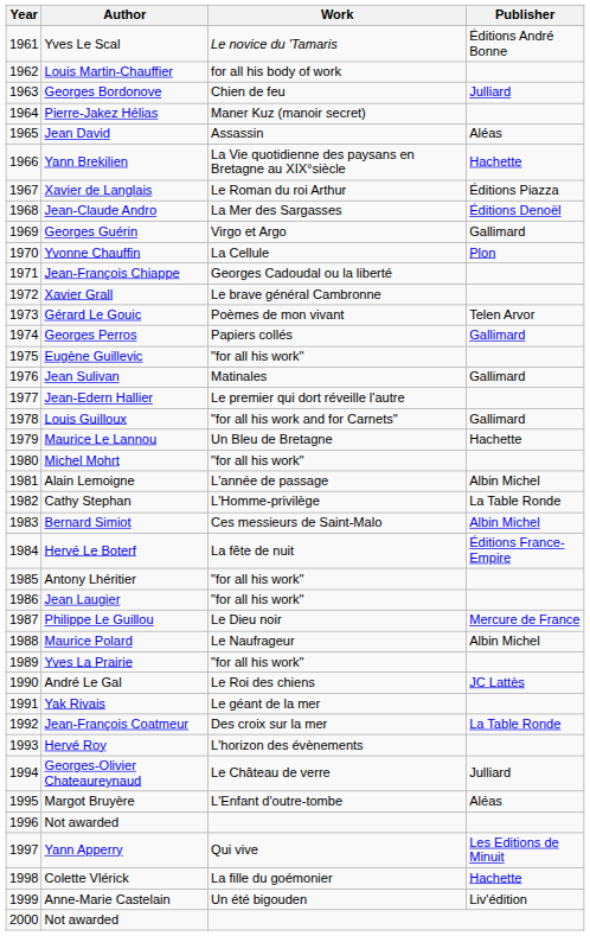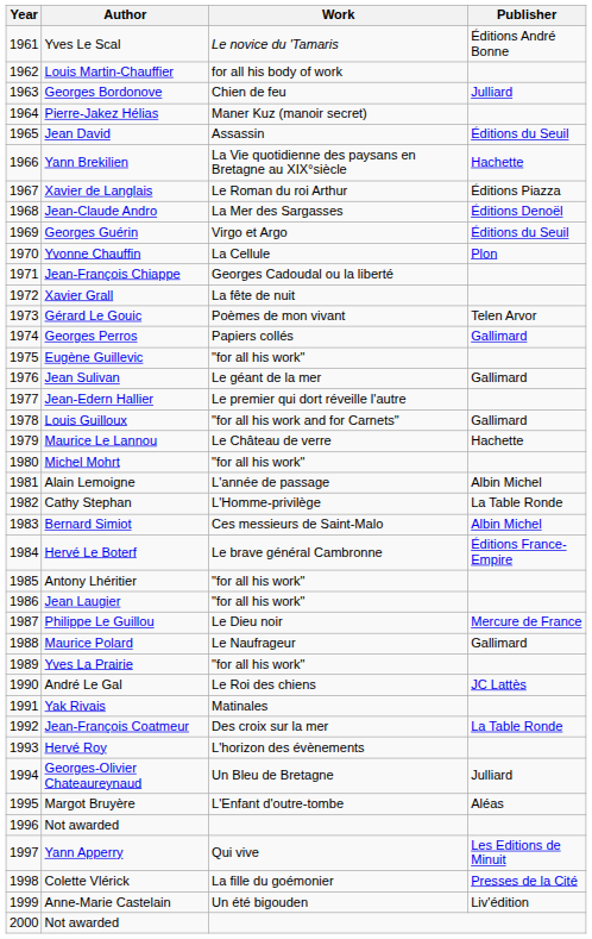Jean David | Publisher: Aléas -> Éditions du Seuil
Georges Guérin | Publisher: Gallimard -> Éditions du Seuil
Xavier Grall | Work: Le brave général Cambronne -> La fête de nuit
Jean Sulivan | Work: Matinales -> Le géant de la mer
Maurice Le Lannou | Work: Un Bleu de Bretagne -> Le Château de verre
Hervé Le Boterf | Work: La fête de nuit -> Le brave général Cambronne
Maurice Polard | Publisher: Albin Michel -> Gallimard
Yak Rivais | Work: Le géant de la mer -> Matinales
Georges-Olivier Chateaureynaud | Work: Le Château de verre -> Un Bleu de Bretagne
Colette Vlérick | Publisher: Hachette -> Presses de la Cité
